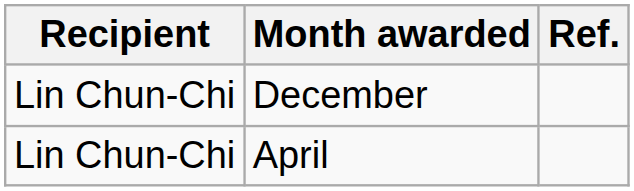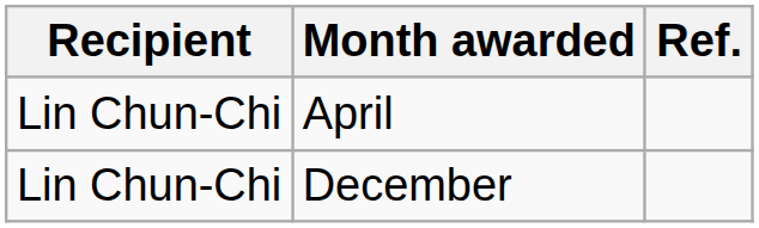rows swapped: December <-> April
